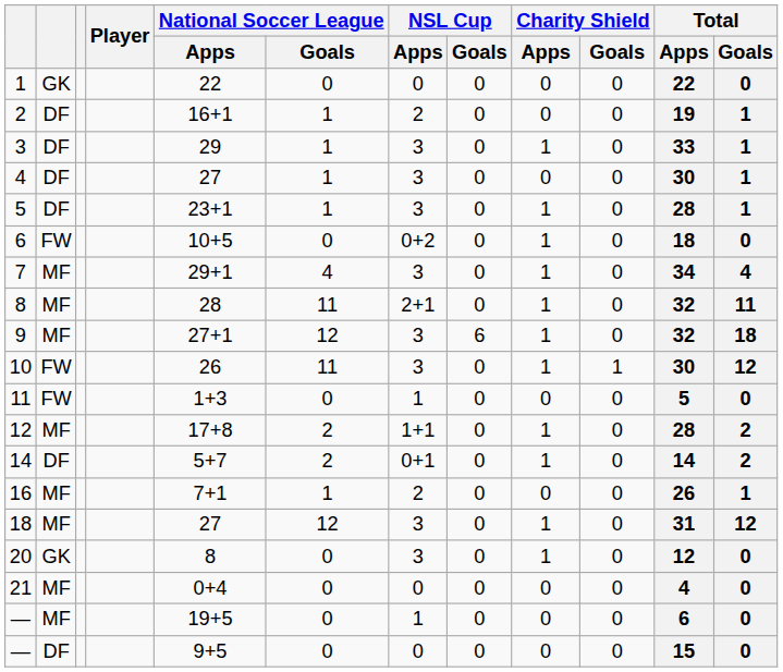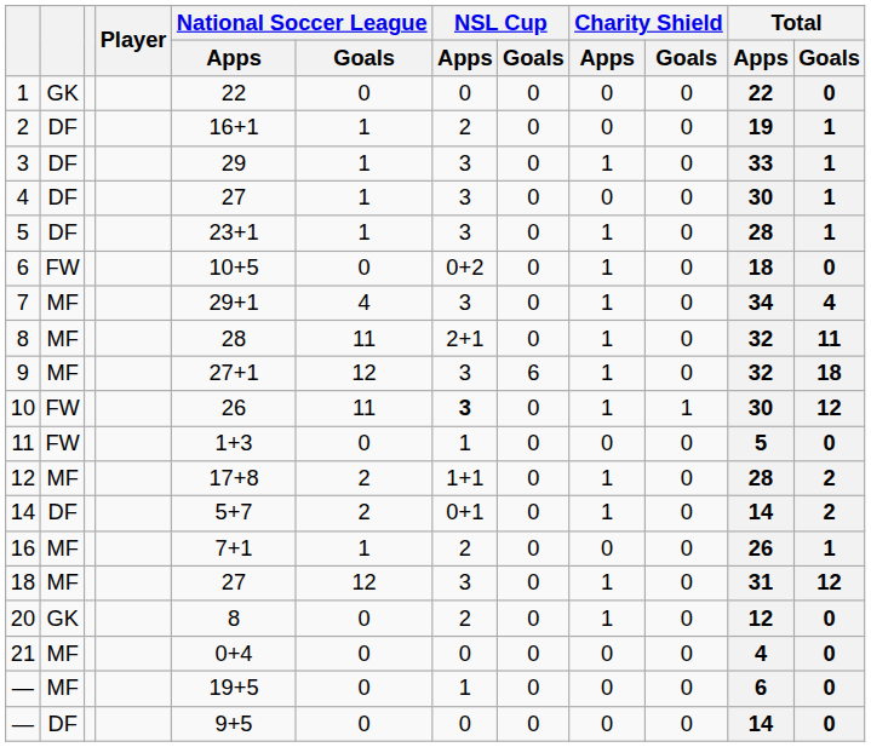10 | NSL Cup / Apps: normal -> bold
20 | NSL Cup / Apps: 3 -> 2
— / DF | Total / Apps: 15 -> 14
